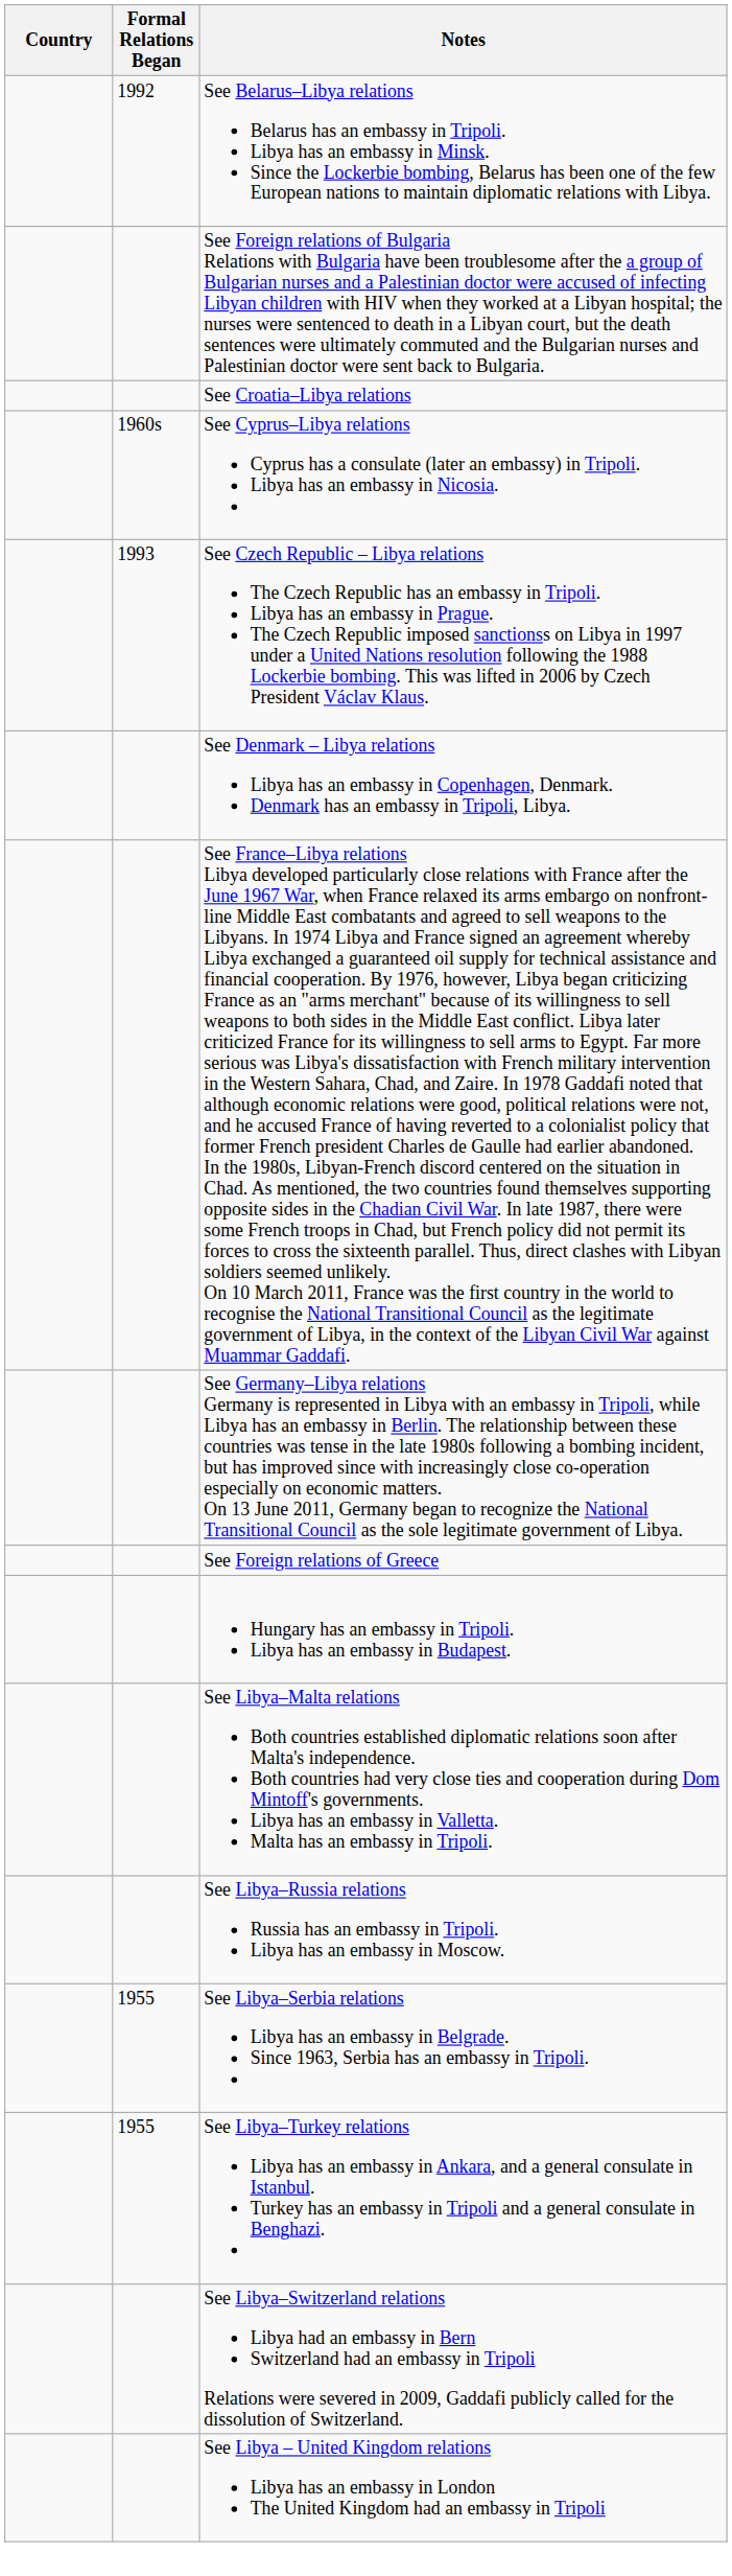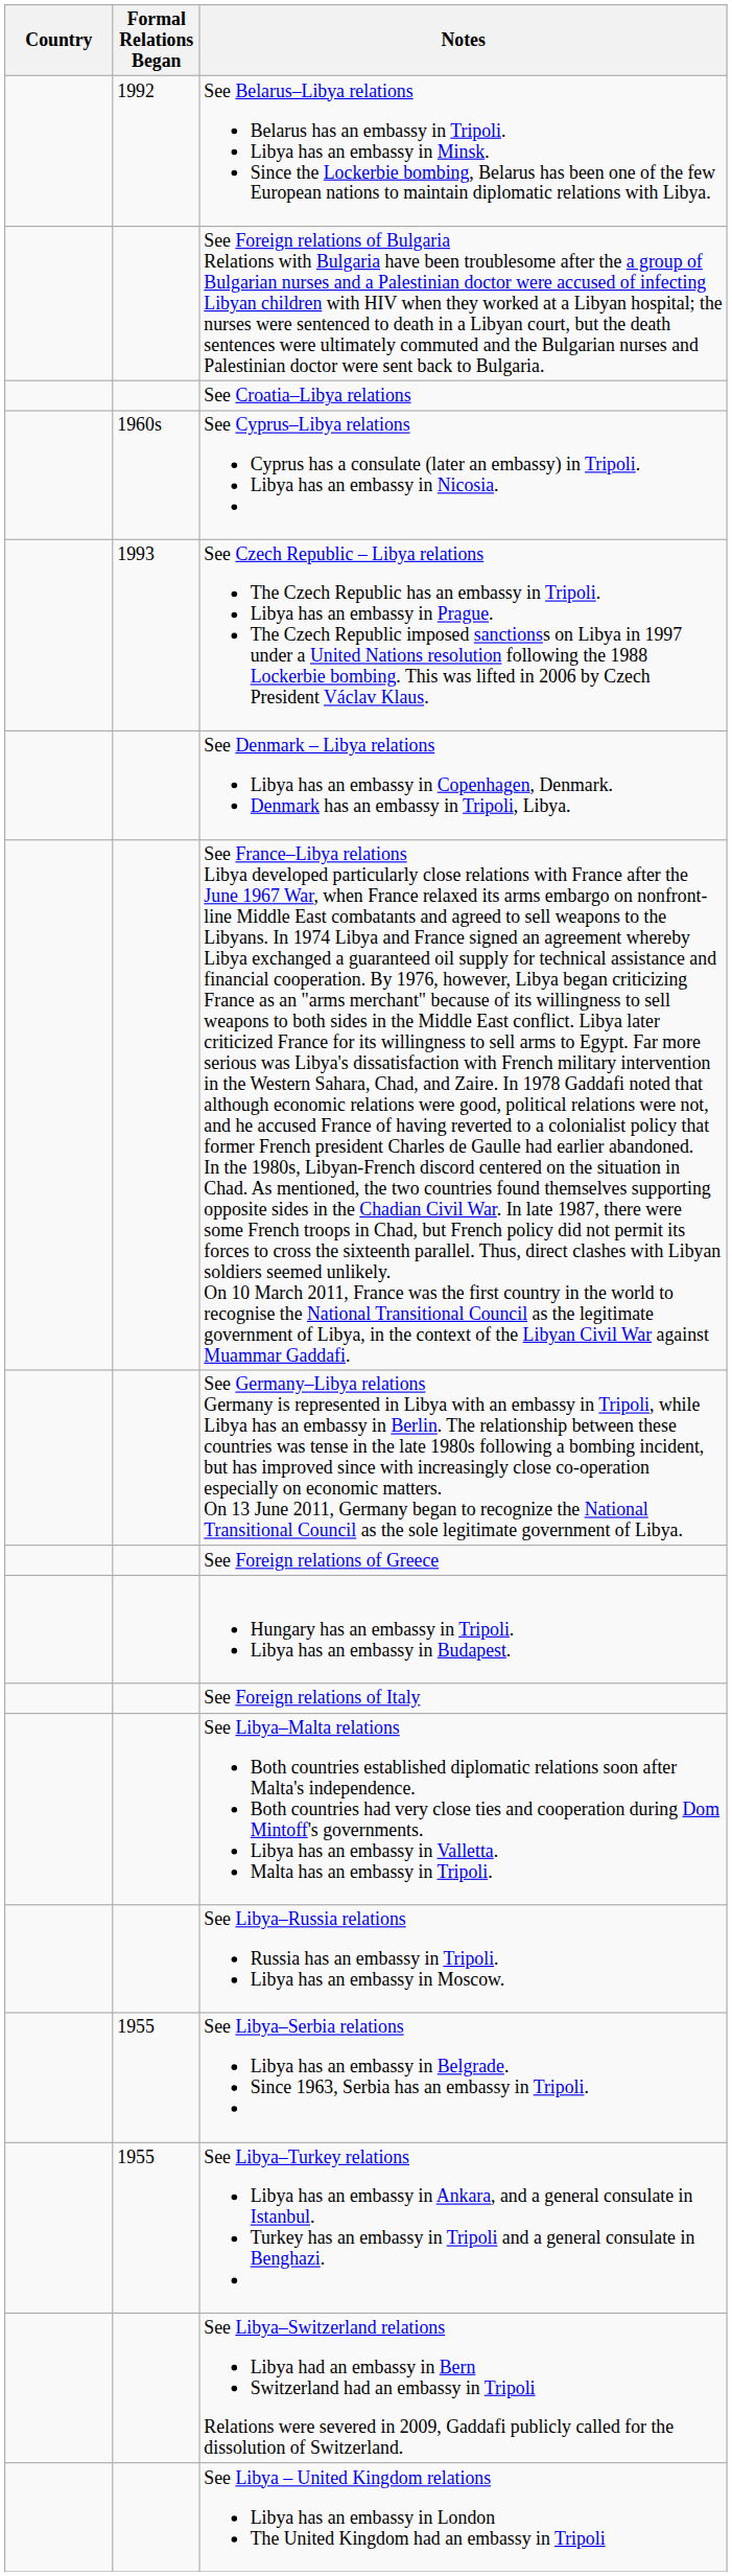+ row: See Foreign relations of Italy
